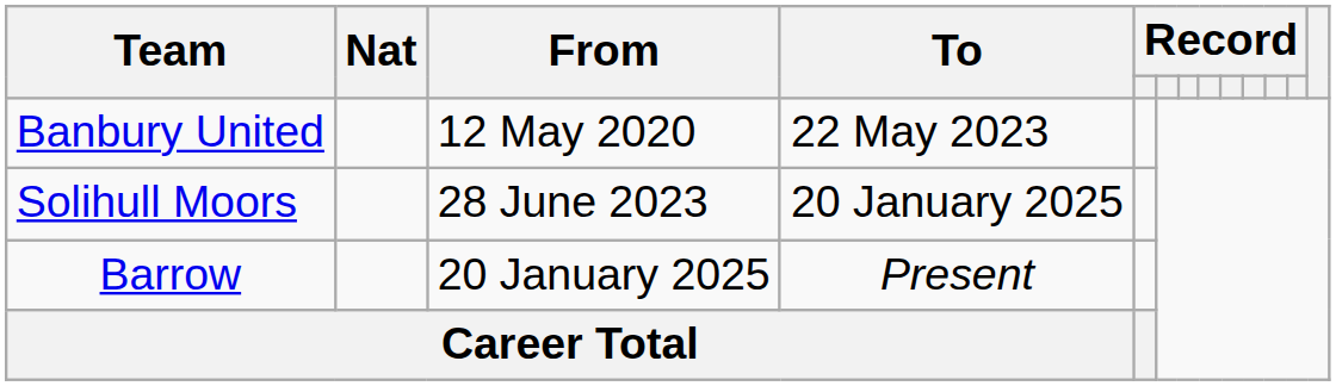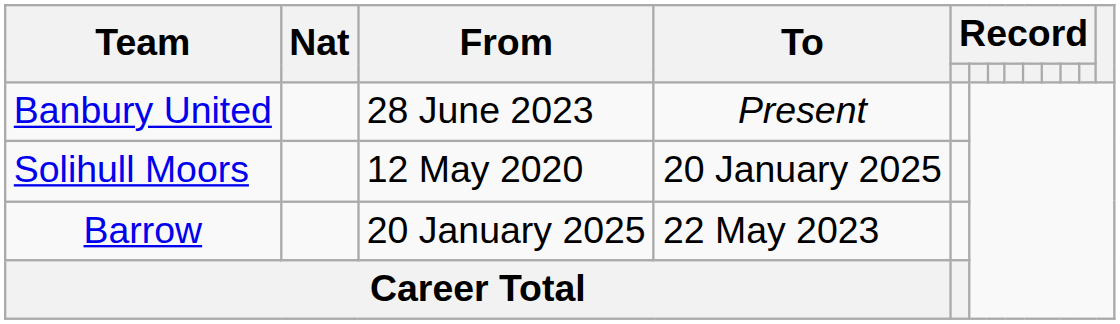Banbury United | From: 12 May 2020 -> 28 June 2023
Banbury United | To: 22 May 2023 -> Present
Solihull Moors | From: 28 June 2023 -> 12 May 2020
Barrow | To: Present -> 22 May 2023
